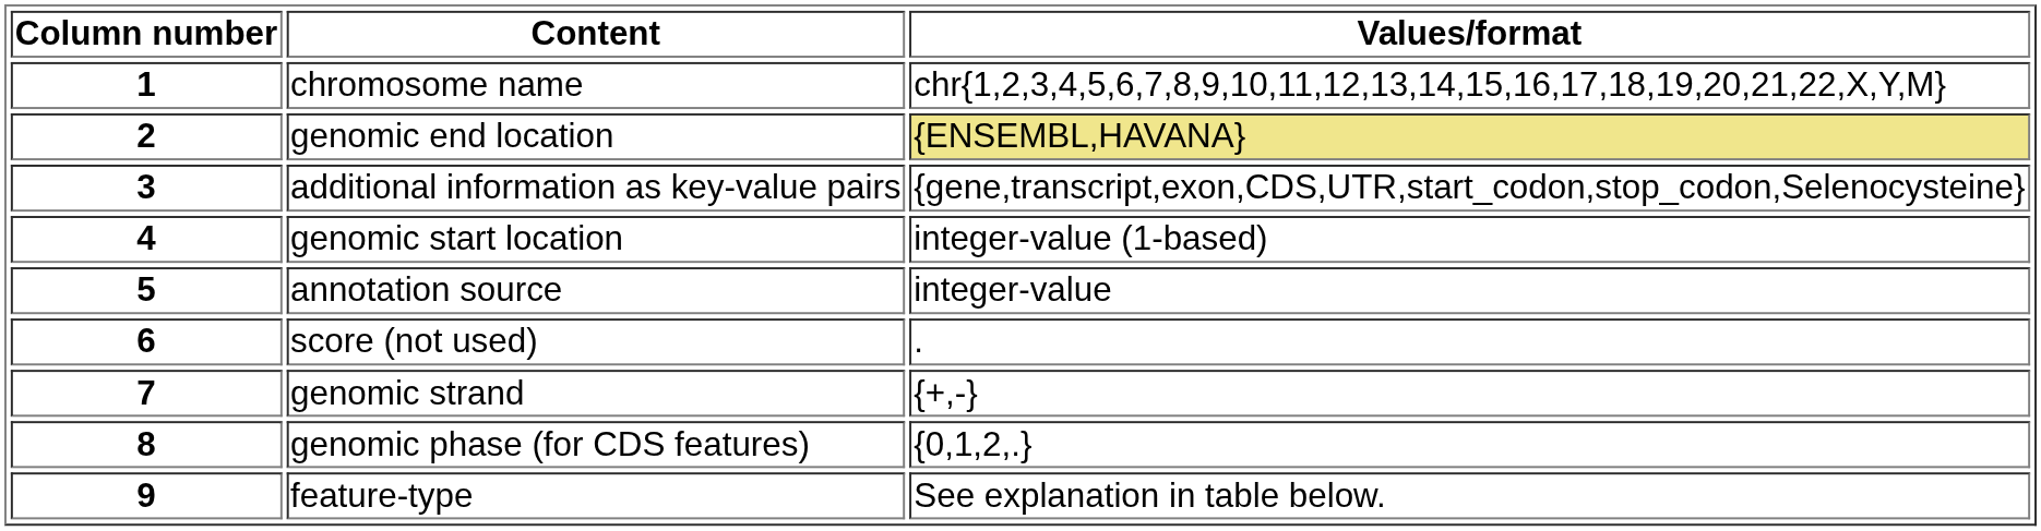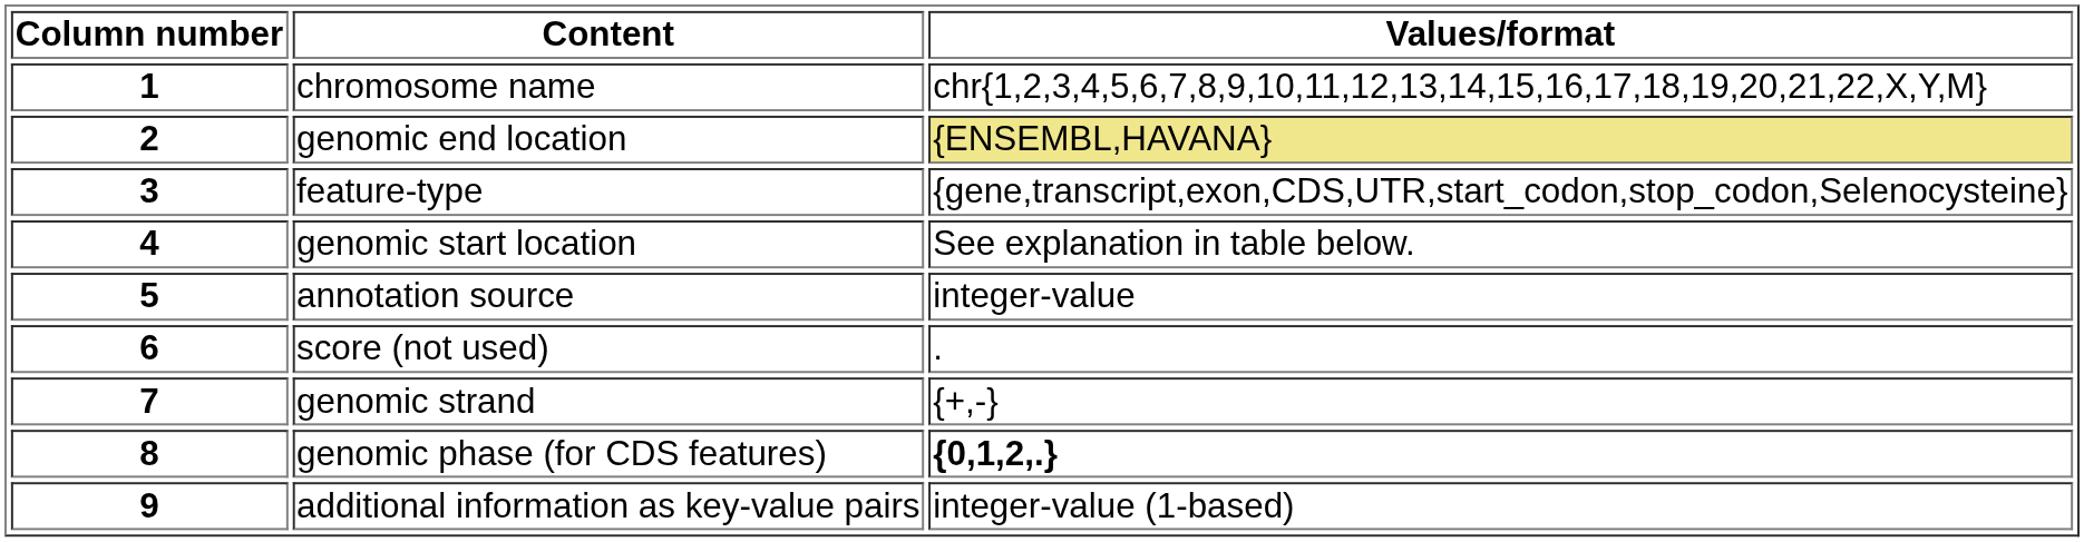3 | Content: additional information as key-value pairs -> feature-type
4 | Values/format: integer-value (1-based) -> See explanation in table below.
8 | Values/format: normal -> bold
9 | Content: feature-type -> additional information as key-value pairs
9 | Values/format: See explanation in table below. -> integer-value (1-based)
